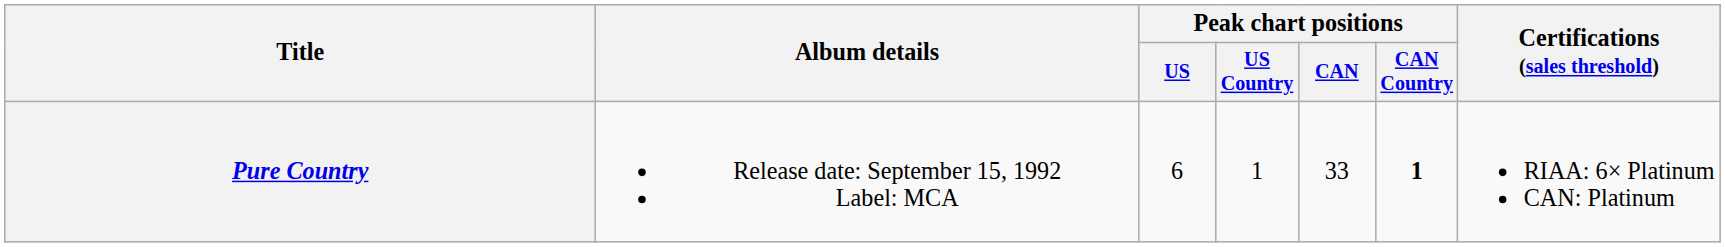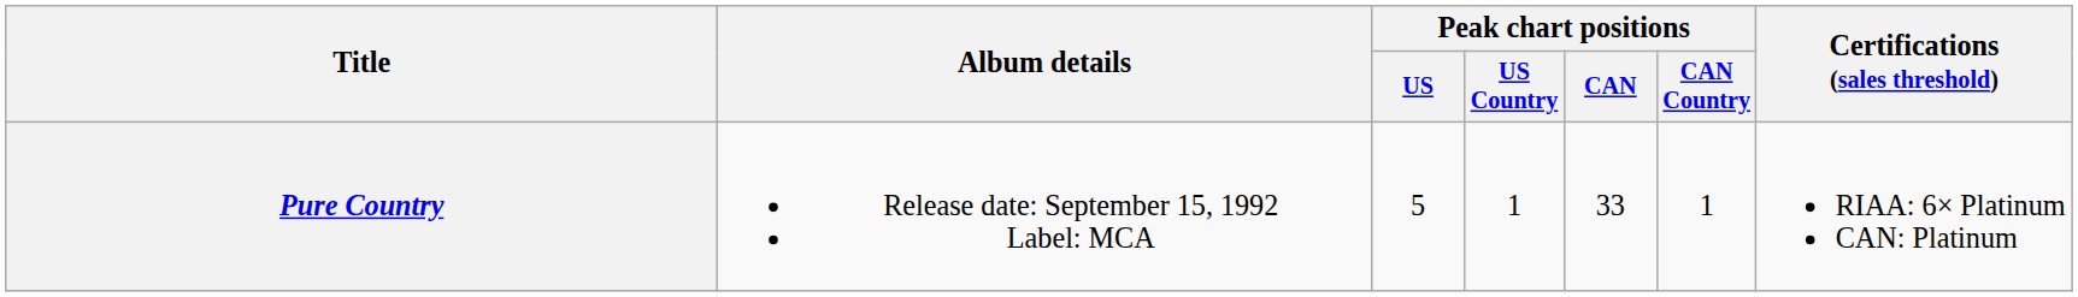Pure Country | Peak chart positions / US: 6 -> 5
Pure Country | Peak chart positions / CAN Country: bold -> normal
